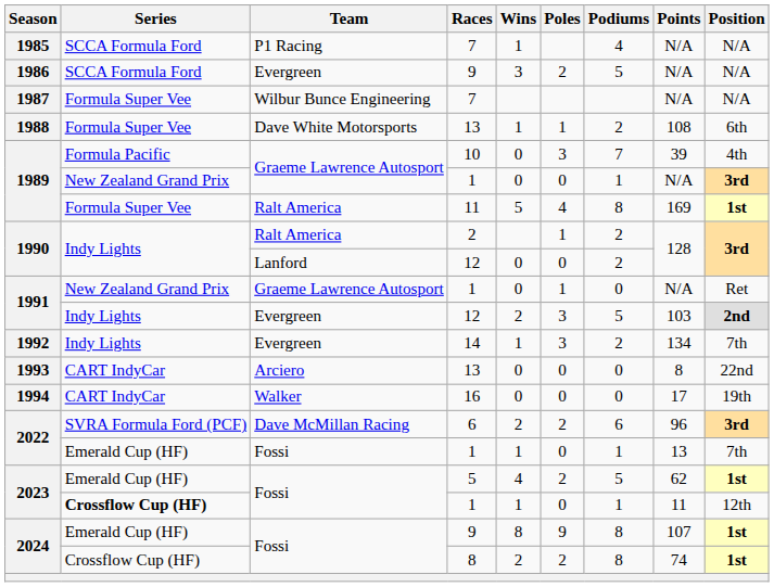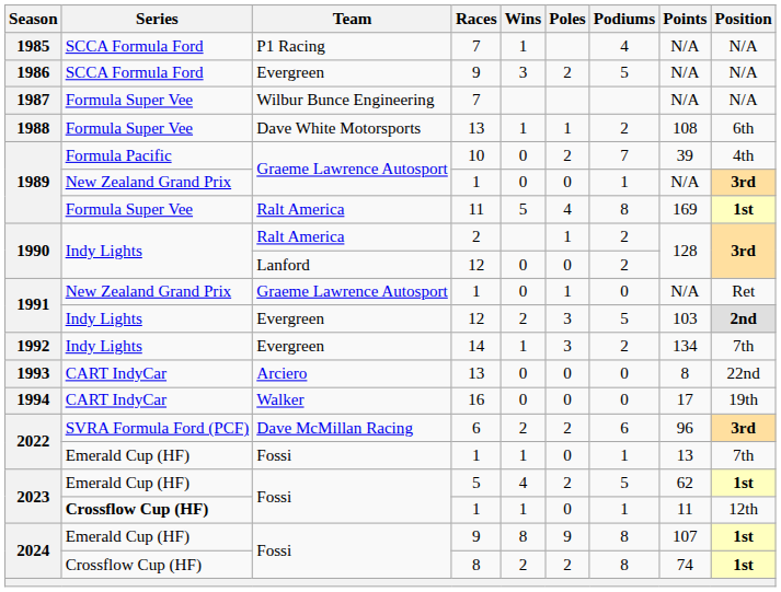1989 / 10 | Poles: 3 -> 2
